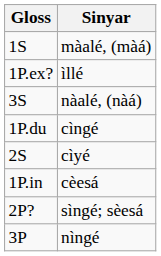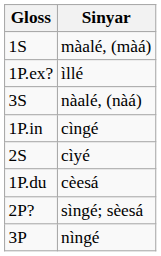cìngé | Gloss: 1P.du -> 1P.in
cèesá | Gloss: 1P.in -> 1P.du
